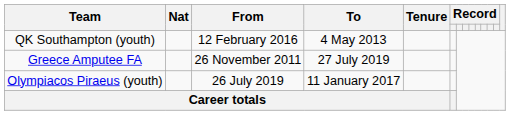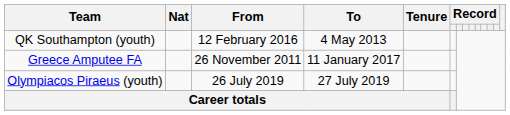Greece Amputee FA | To: 27 July 2019 -> 11 January 2017
Olympiacos Piraeus (youth) | To: 11 January 2017 -> 27 July 2019
